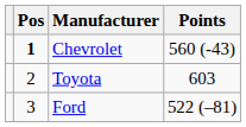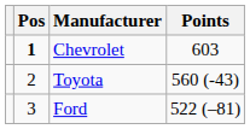Chevrolet | Points: 560 (-43) -> 603
Toyota | Points: 603 -> 560 (-43)
